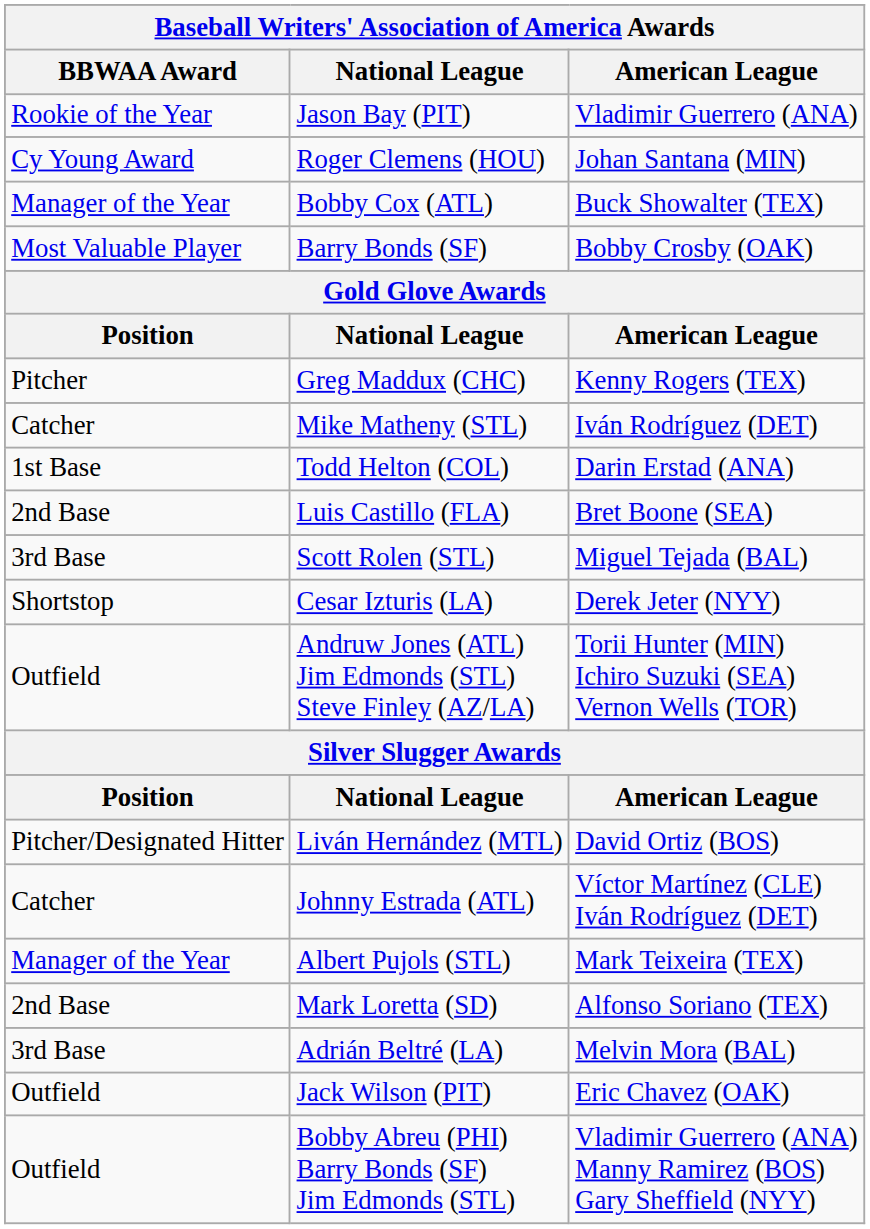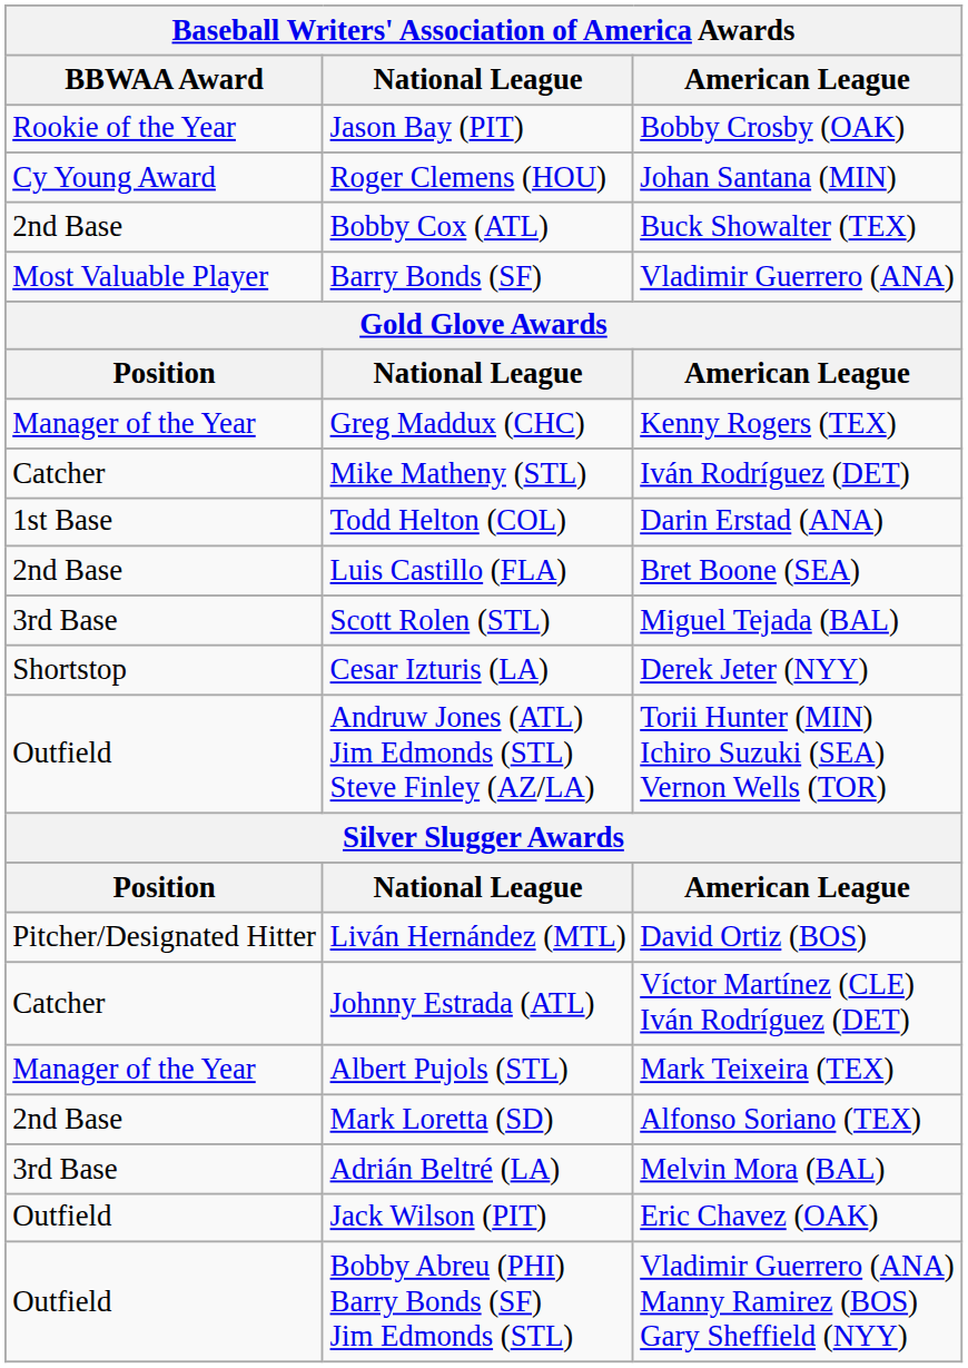Jason Bay (PIT) | American League: Vladimir Guerrero (ANA) -> Bobby Crosby (OAK)
Bobby Cox (ATL) | BBWAA Award: Manager of the Year -> 2nd Base
Barry Bonds (SF) | American League: Bobby Crosby (OAK) -> Vladimir Guerrero (ANA)
Greg Maddux (CHC) | BBWAA Award: Pitcher -> Manager of the Year
